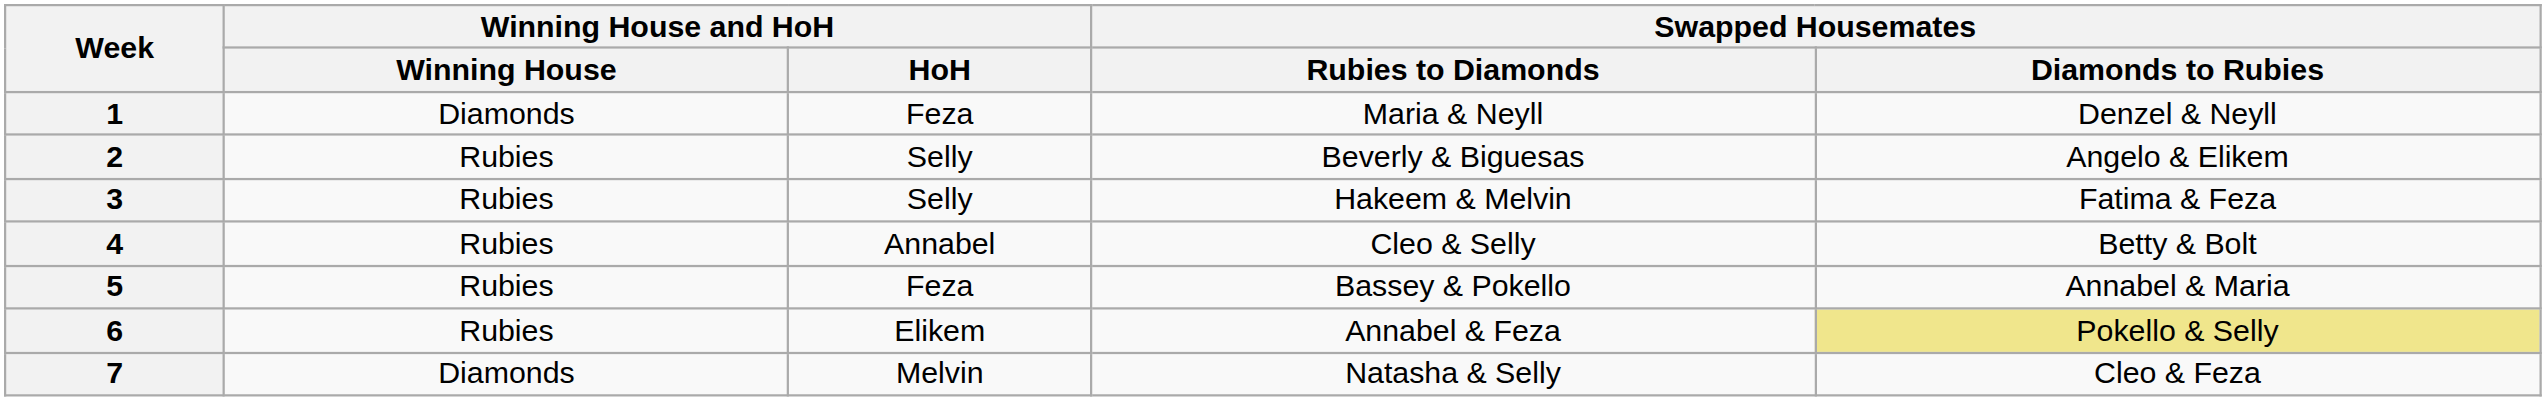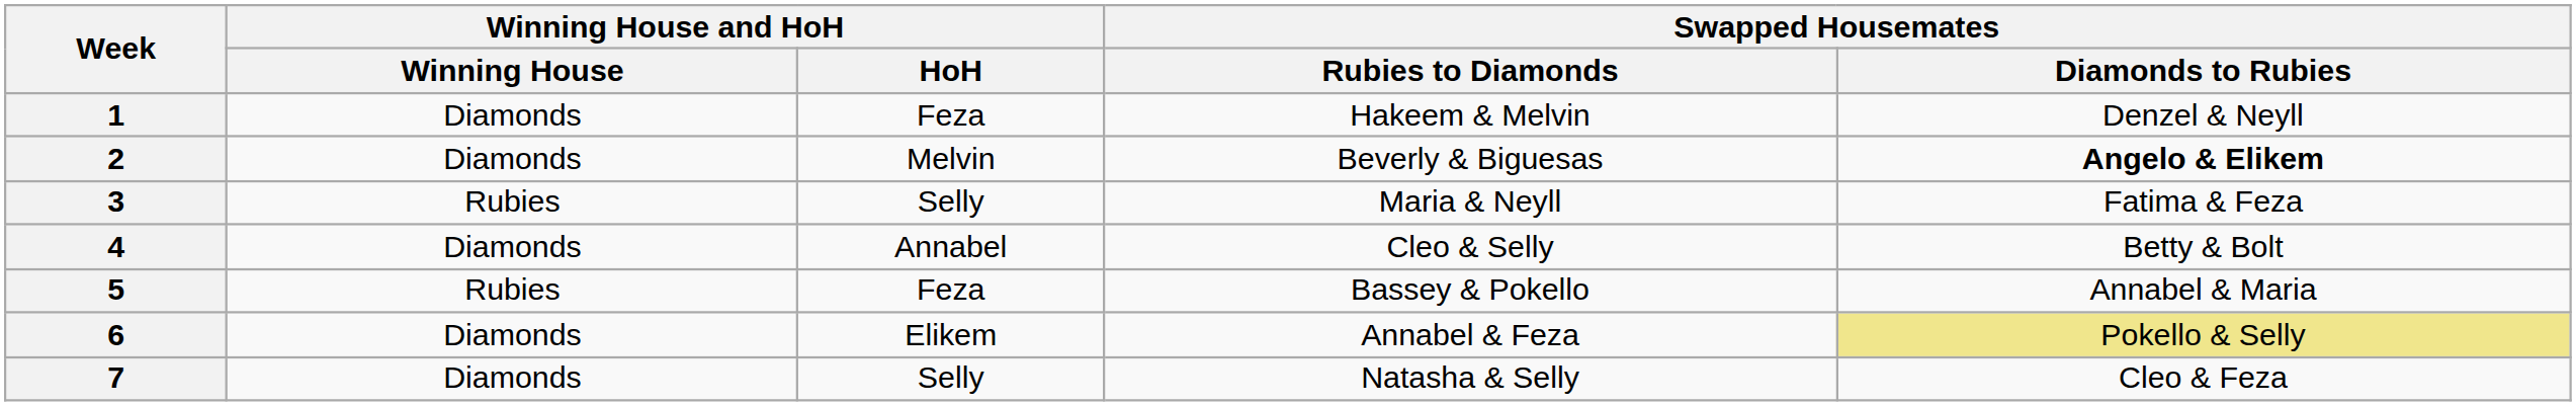1 | Swapped Housemates / Rubies to Diamonds: Maria & Neyll -> Hakeem & Melvin
2 | Winning House and HoH / Winning House: Rubies -> Diamonds
2 | Winning House and HoH / HoH: Selly -> Melvin
2 | Swapped Housemates / Diamonds to Rubies: normal -> bold
3 | Swapped Housemates / Rubies to Diamonds: Hakeem & Melvin -> Maria & Neyll
4 | Winning House and HoH / Winning House: Rubies -> Diamonds
6 | Winning House and HoH / Winning House: Rubies -> Diamonds
7 | Winning House and HoH / HoH: Melvin -> Selly
